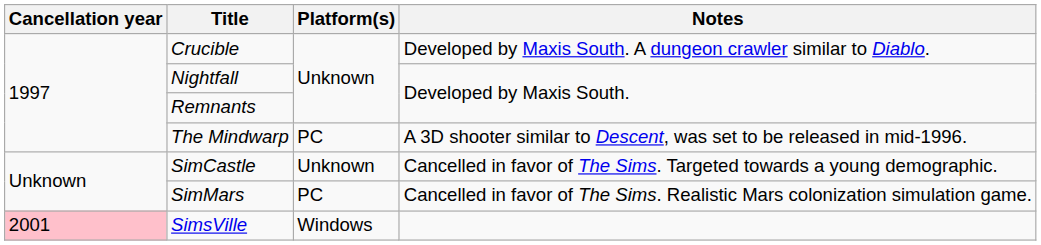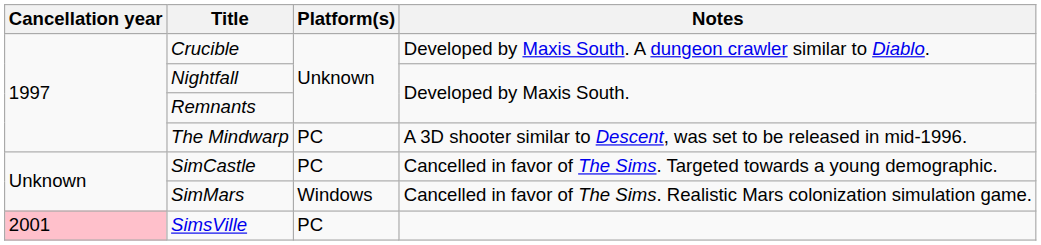SimCastle | Platform(s): Unknown -> PC
SimMars | Platform(s): PC -> Windows
SimsVille | Platform(s): Windows -> PC
